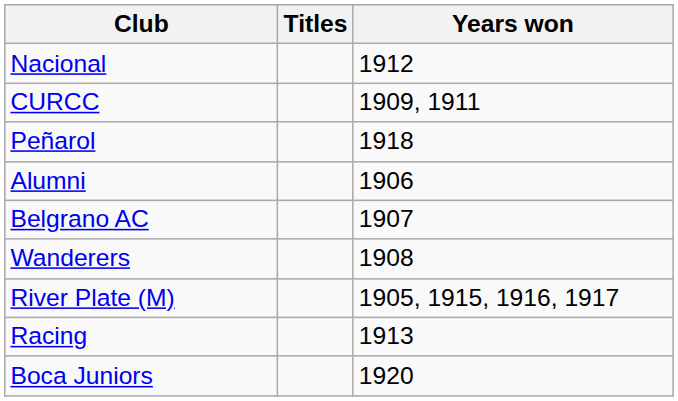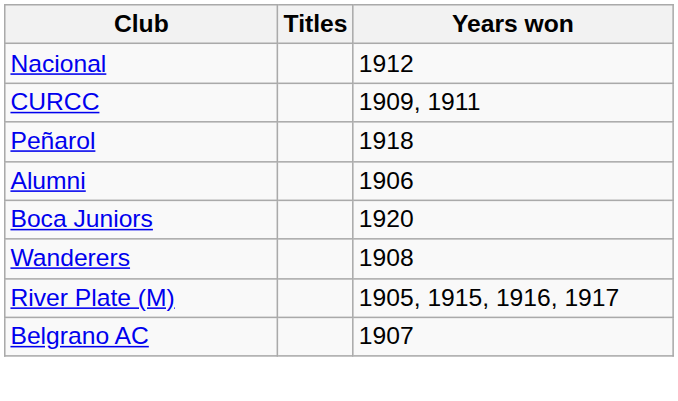rows swapped: Belgrano AC <-> Boca Juniors
- row: Racing | 1913
